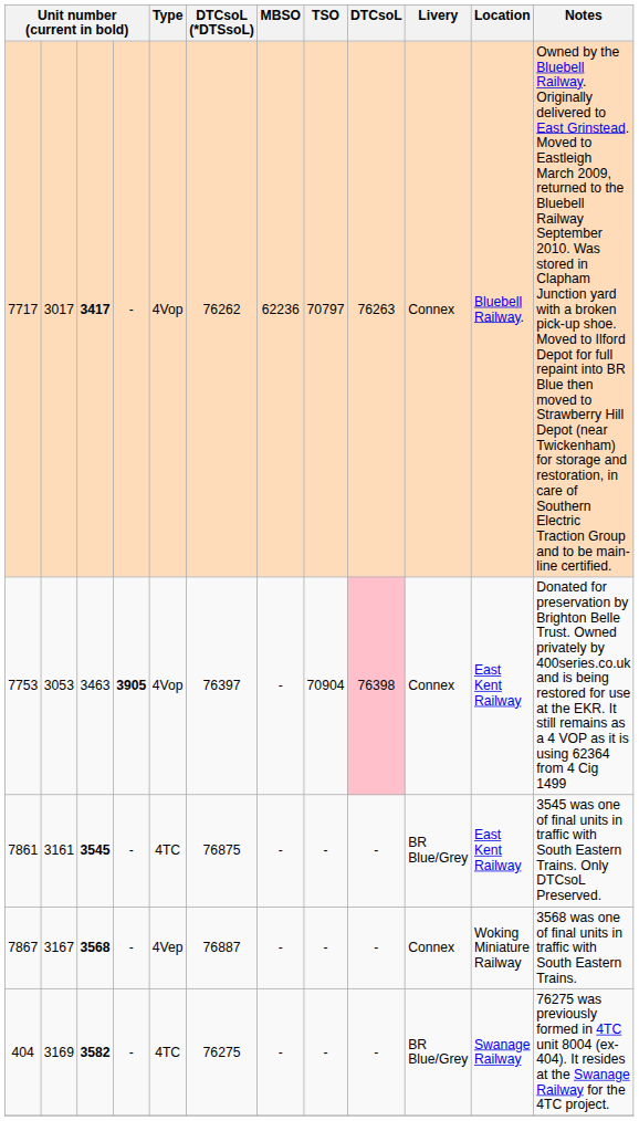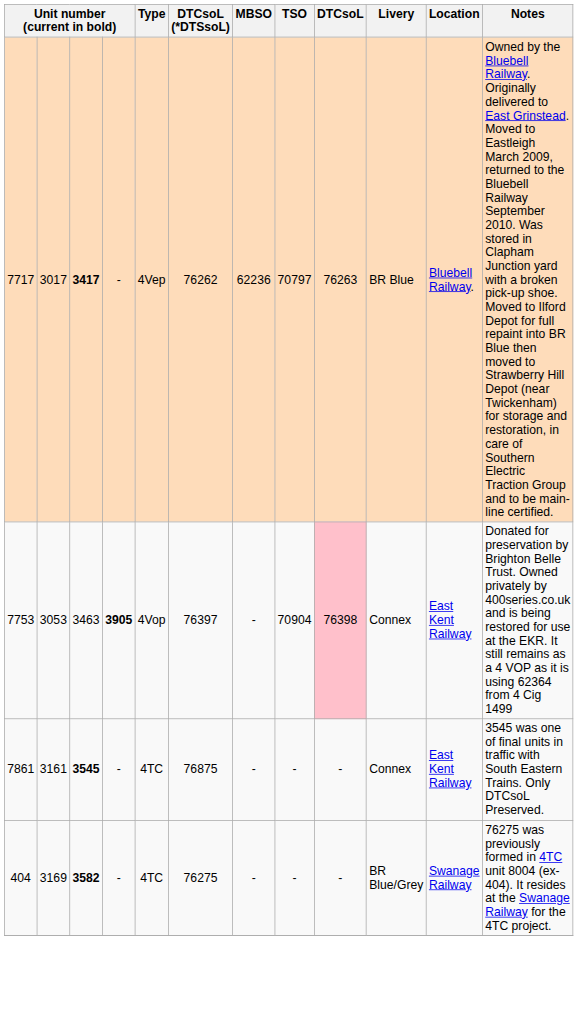7717 | Type: 4Vop -> 4Vep
7717 | Livery: Connex -> BR Blue
7861 | Livery: BR Blue/Grey -> Connex
- row: 7867 | 3167 | 3568 | - | 4Vep | 76887 | - | - | - | Connex | Woking Miniature Railway | 3568 was one of final units in traffic with South Eastern Trains.
